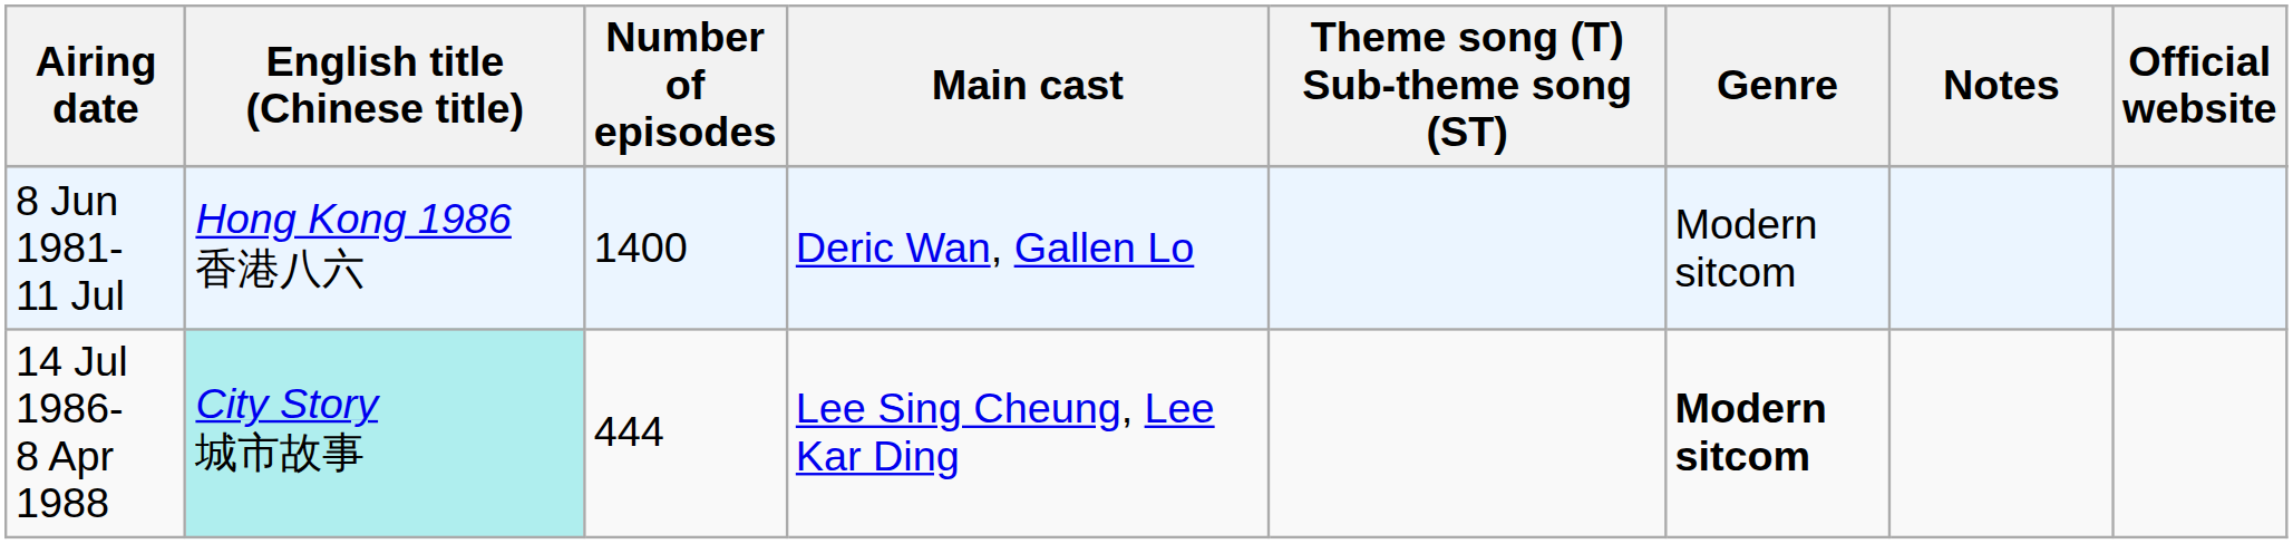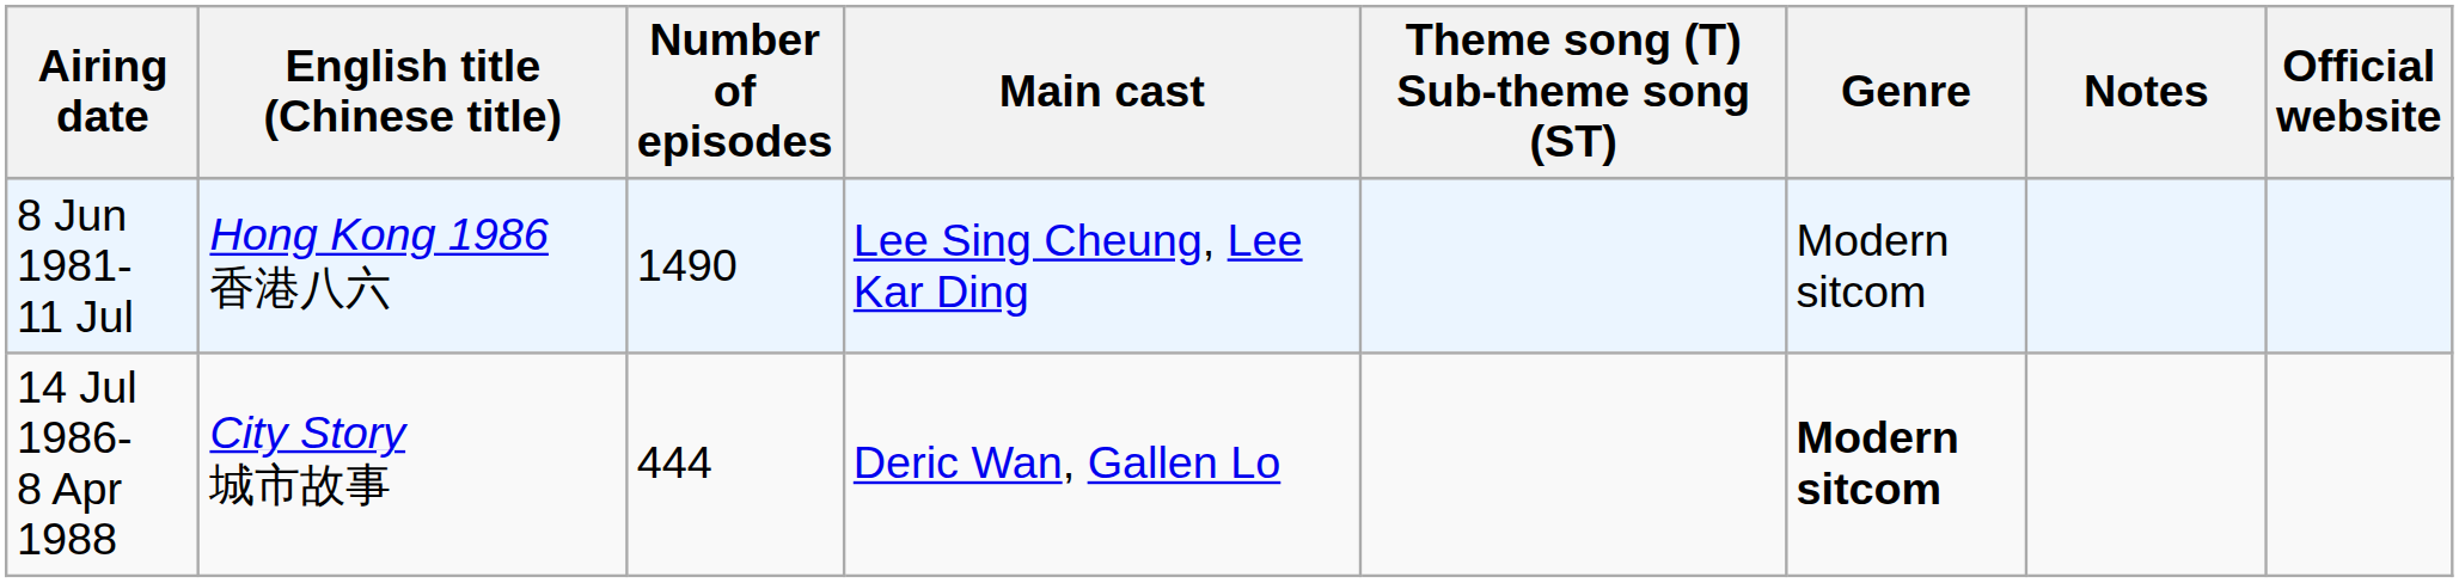8 Jun 1981- 11 Jul | Number of episodes: 1400 -> 1490
8 Jun 1981- 11 Jul | Main cast: Deric Wan, Gallen Lo -> Lee Sing Cheung, Lee Kar Ding
14 Jul 1986- 8 Apr 1988 | English title (Chinese title): paleturquoise background -> no background
14 Jul 1986- 8 Apr 1988 | Main cast: Lee Sing Cheung, Lee Kar Ding -> Deric Wan, Gallen Lo
